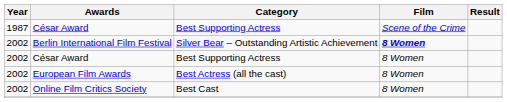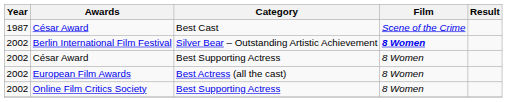1987 / César Award | Category: Best Supporting Actress -> Best Cast
Online Film Critics Society | Category: Best Cast -> Best Supporting Actress
